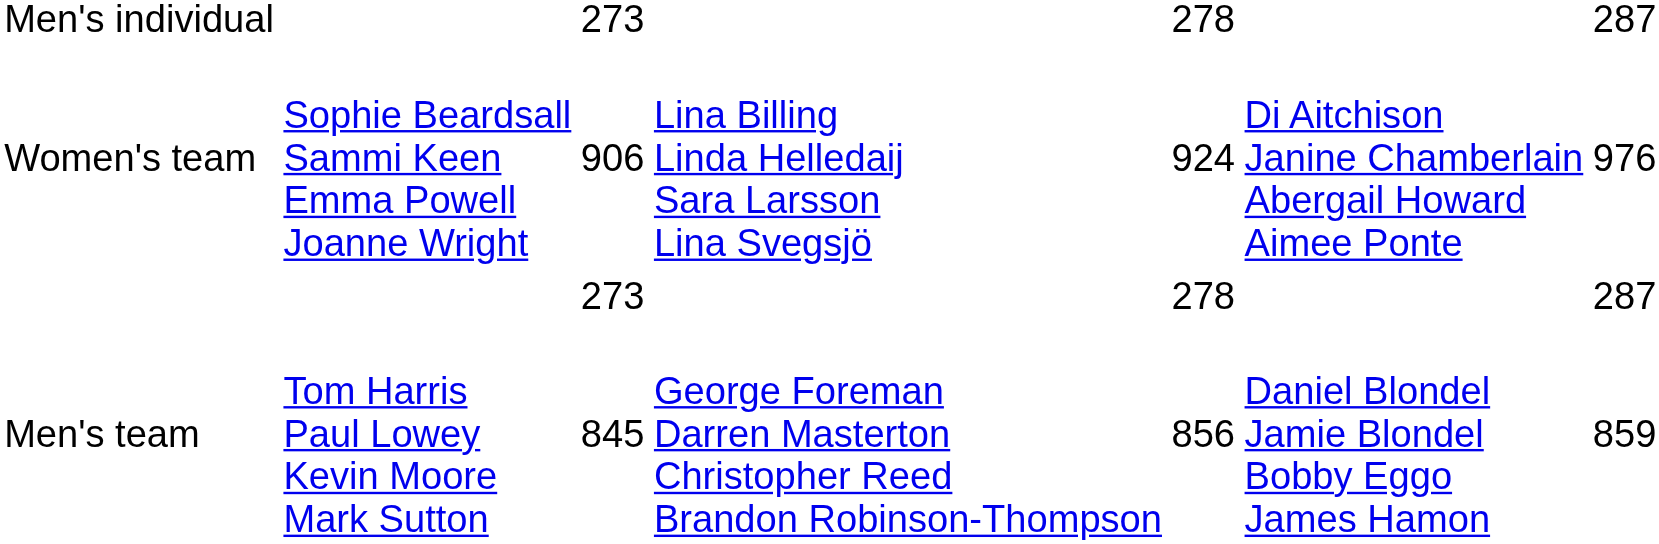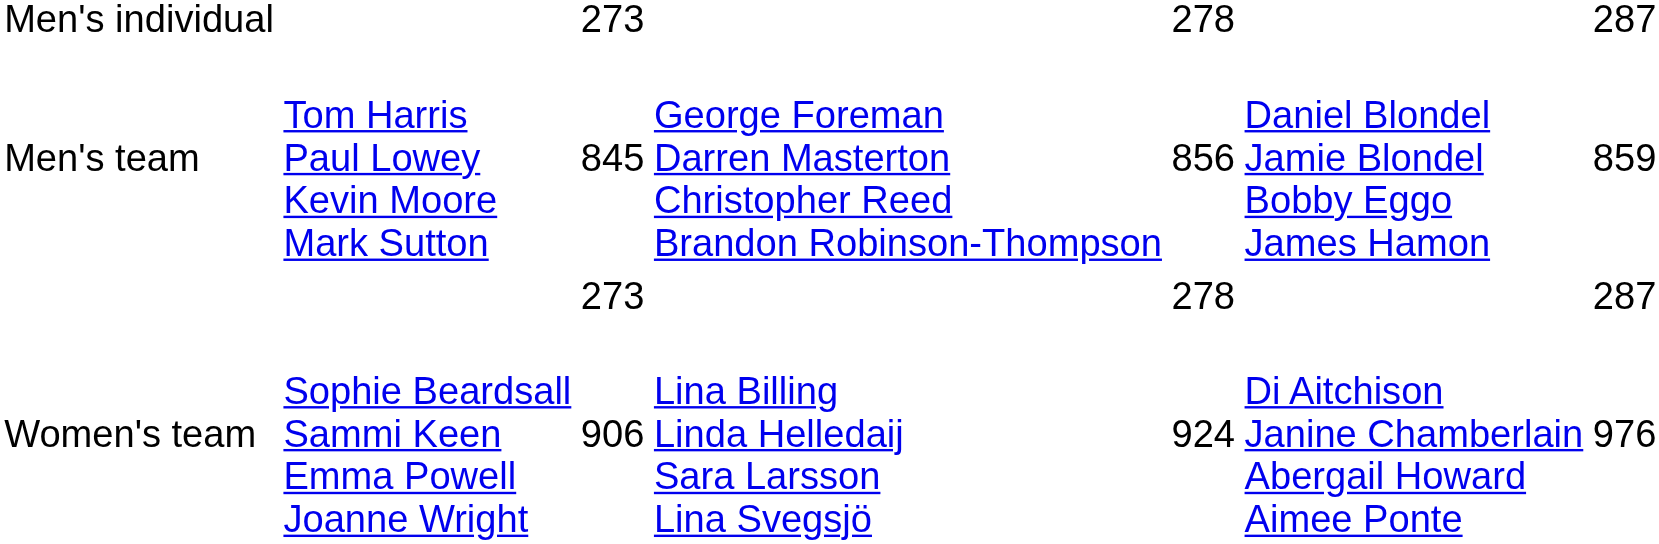rows swapped: Men's team <-> Women's team
